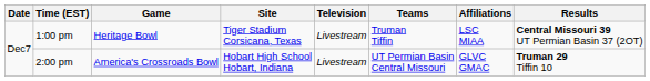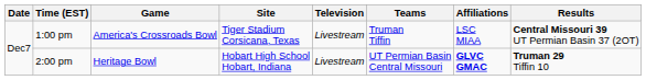1:00 pm | Game: Heritage Bowl -> America's Crossroads Bowl
2:00 pm | Game: America's Crossroads Bowl -> Heritage Bowl
2:00 pm | Affiliations: normal -> bold
